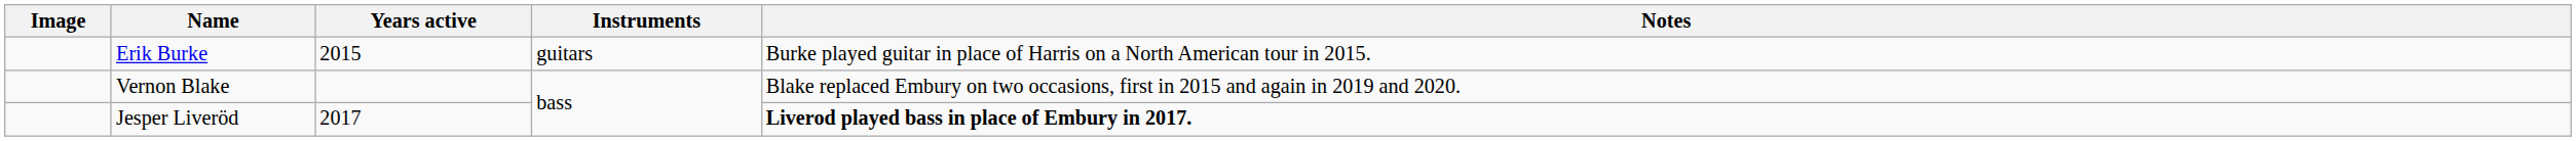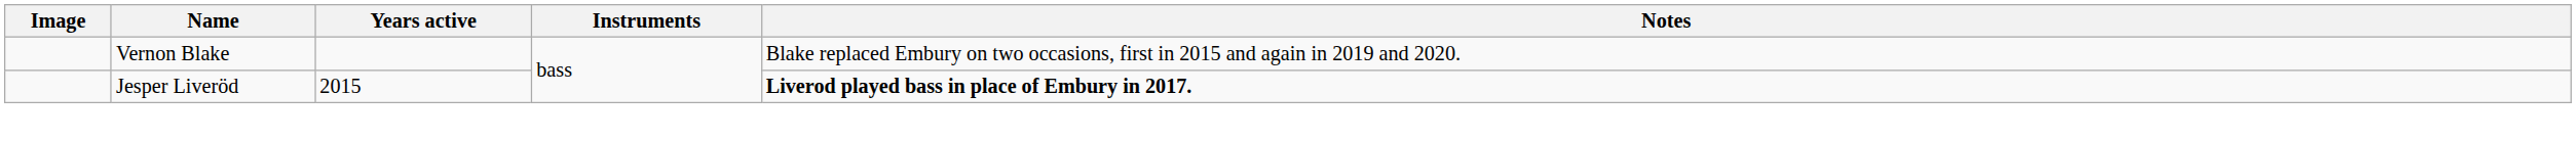- row: Erik Burke | 2015 | guitars | Burke played guitar in place of Harris on a North American tour in 2015.
Jesper Liveröd | Years active: 2017 -> 2015
